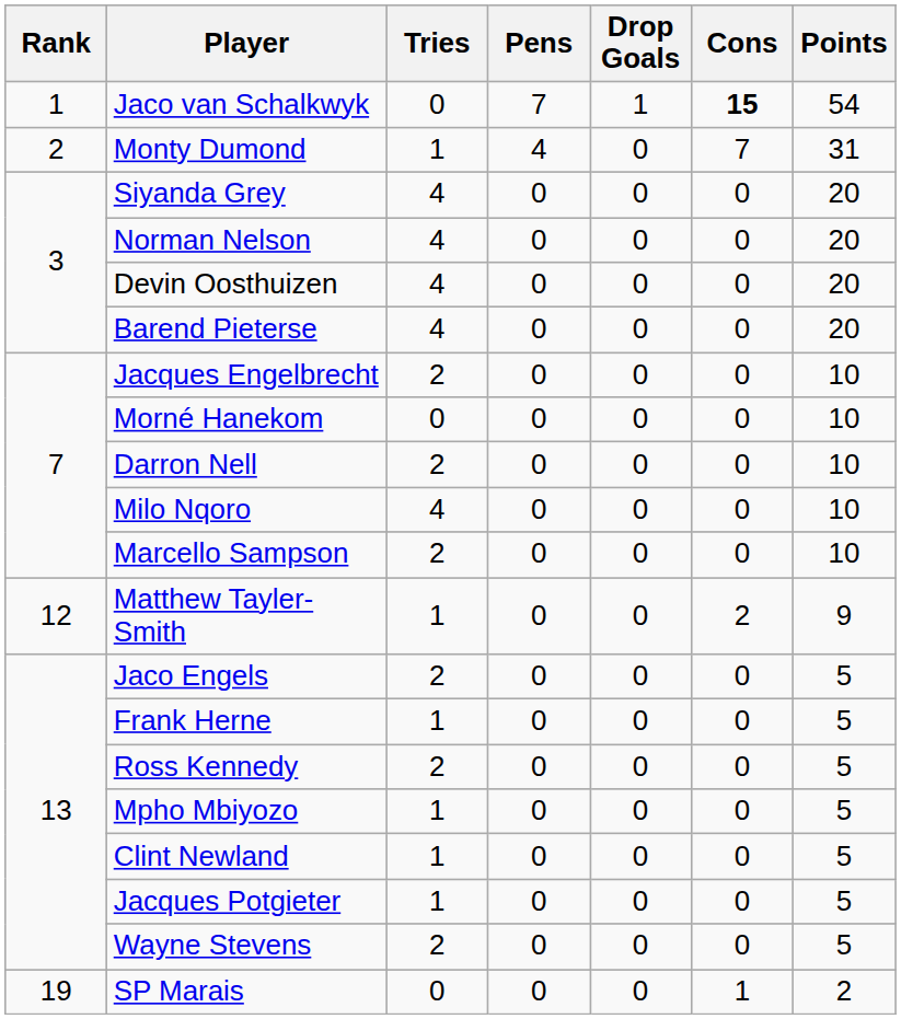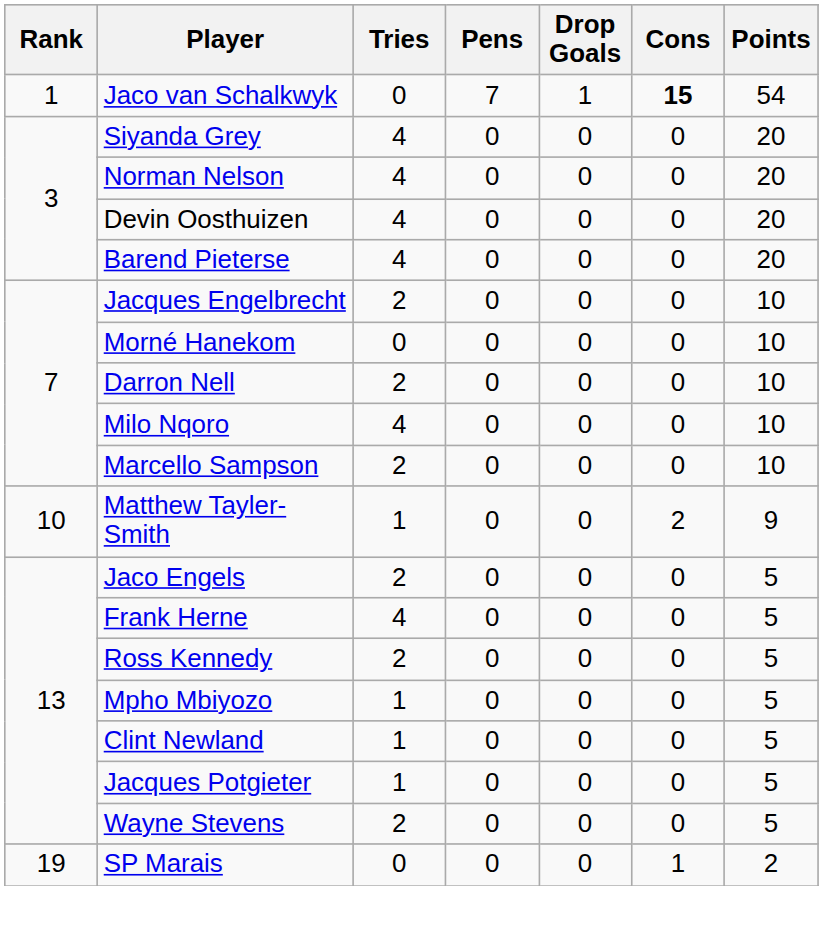- row: 2 | Monty Dumond | 1 | 4 | 0 | 7 | 31
Matthew Tayler-Smith | Rank: 12 -> 10
Frank Herne | Tries: 1 -> 4
